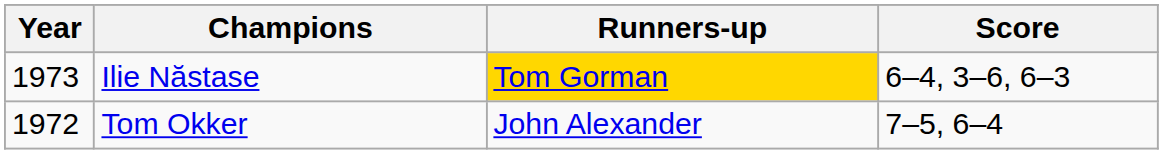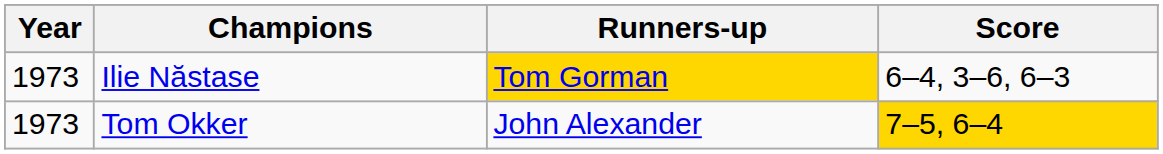Tom Okker | Year: 1972 -> 1973
Tom Okker | Score: no background -> gold background
